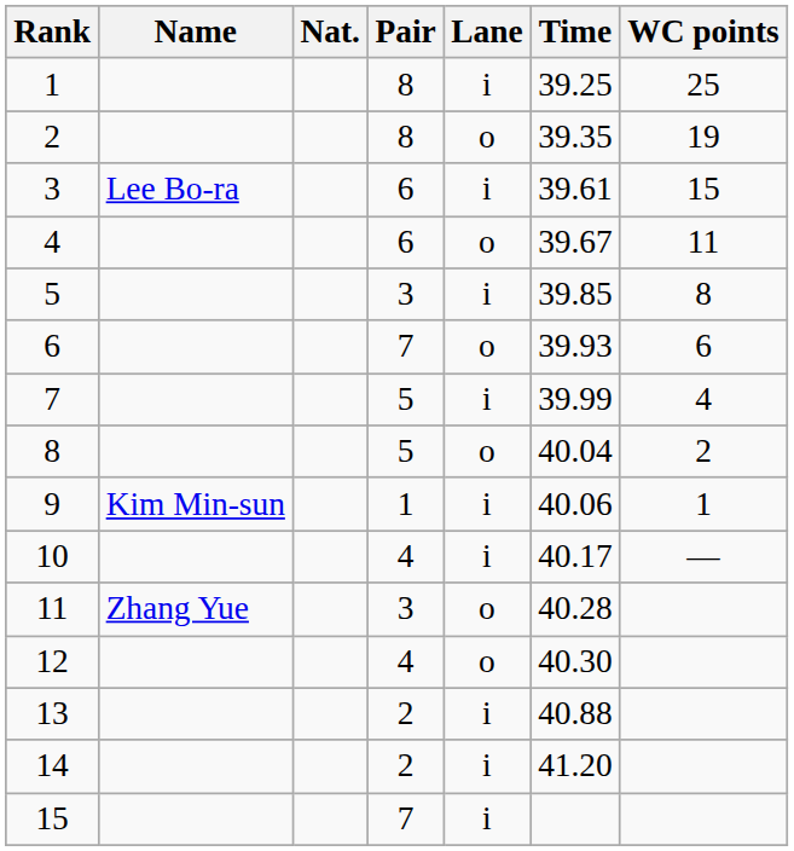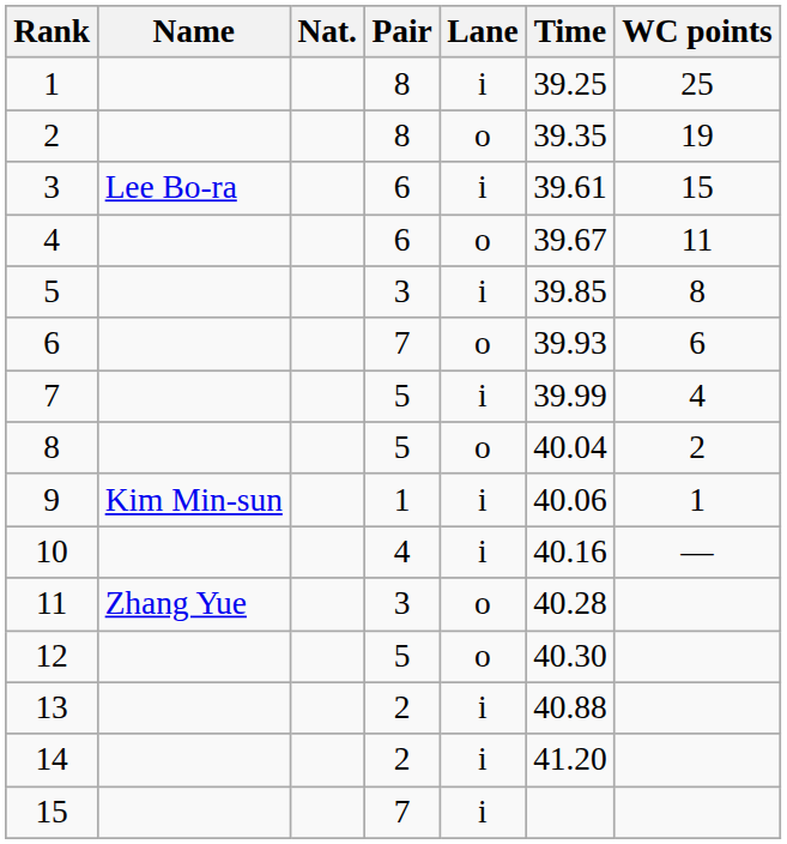10 | Time: 40.17 -> 40.16
12 | Pair: 4 -> 5
